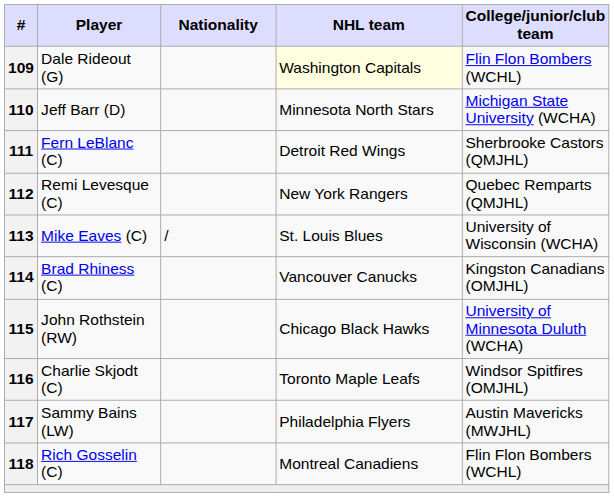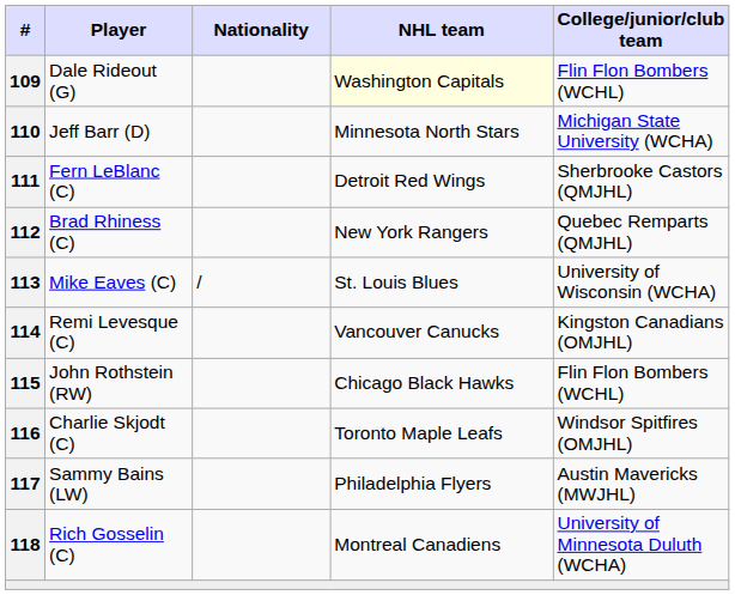112 | Player: Remi Levesque (C) -> Brad Rhiness (C)
114 | Player: Brad Rhiness (C) -> Remi Levesque (C)
115 | College/junior/club team: University of Minnesota Duluth (WCHA) -> Flin Flon Bombers (WCHL)
118 | College/junior/club team: Flin Flon Bombers (WCHL) -> University of Minnesota Duluth (WCHA)
